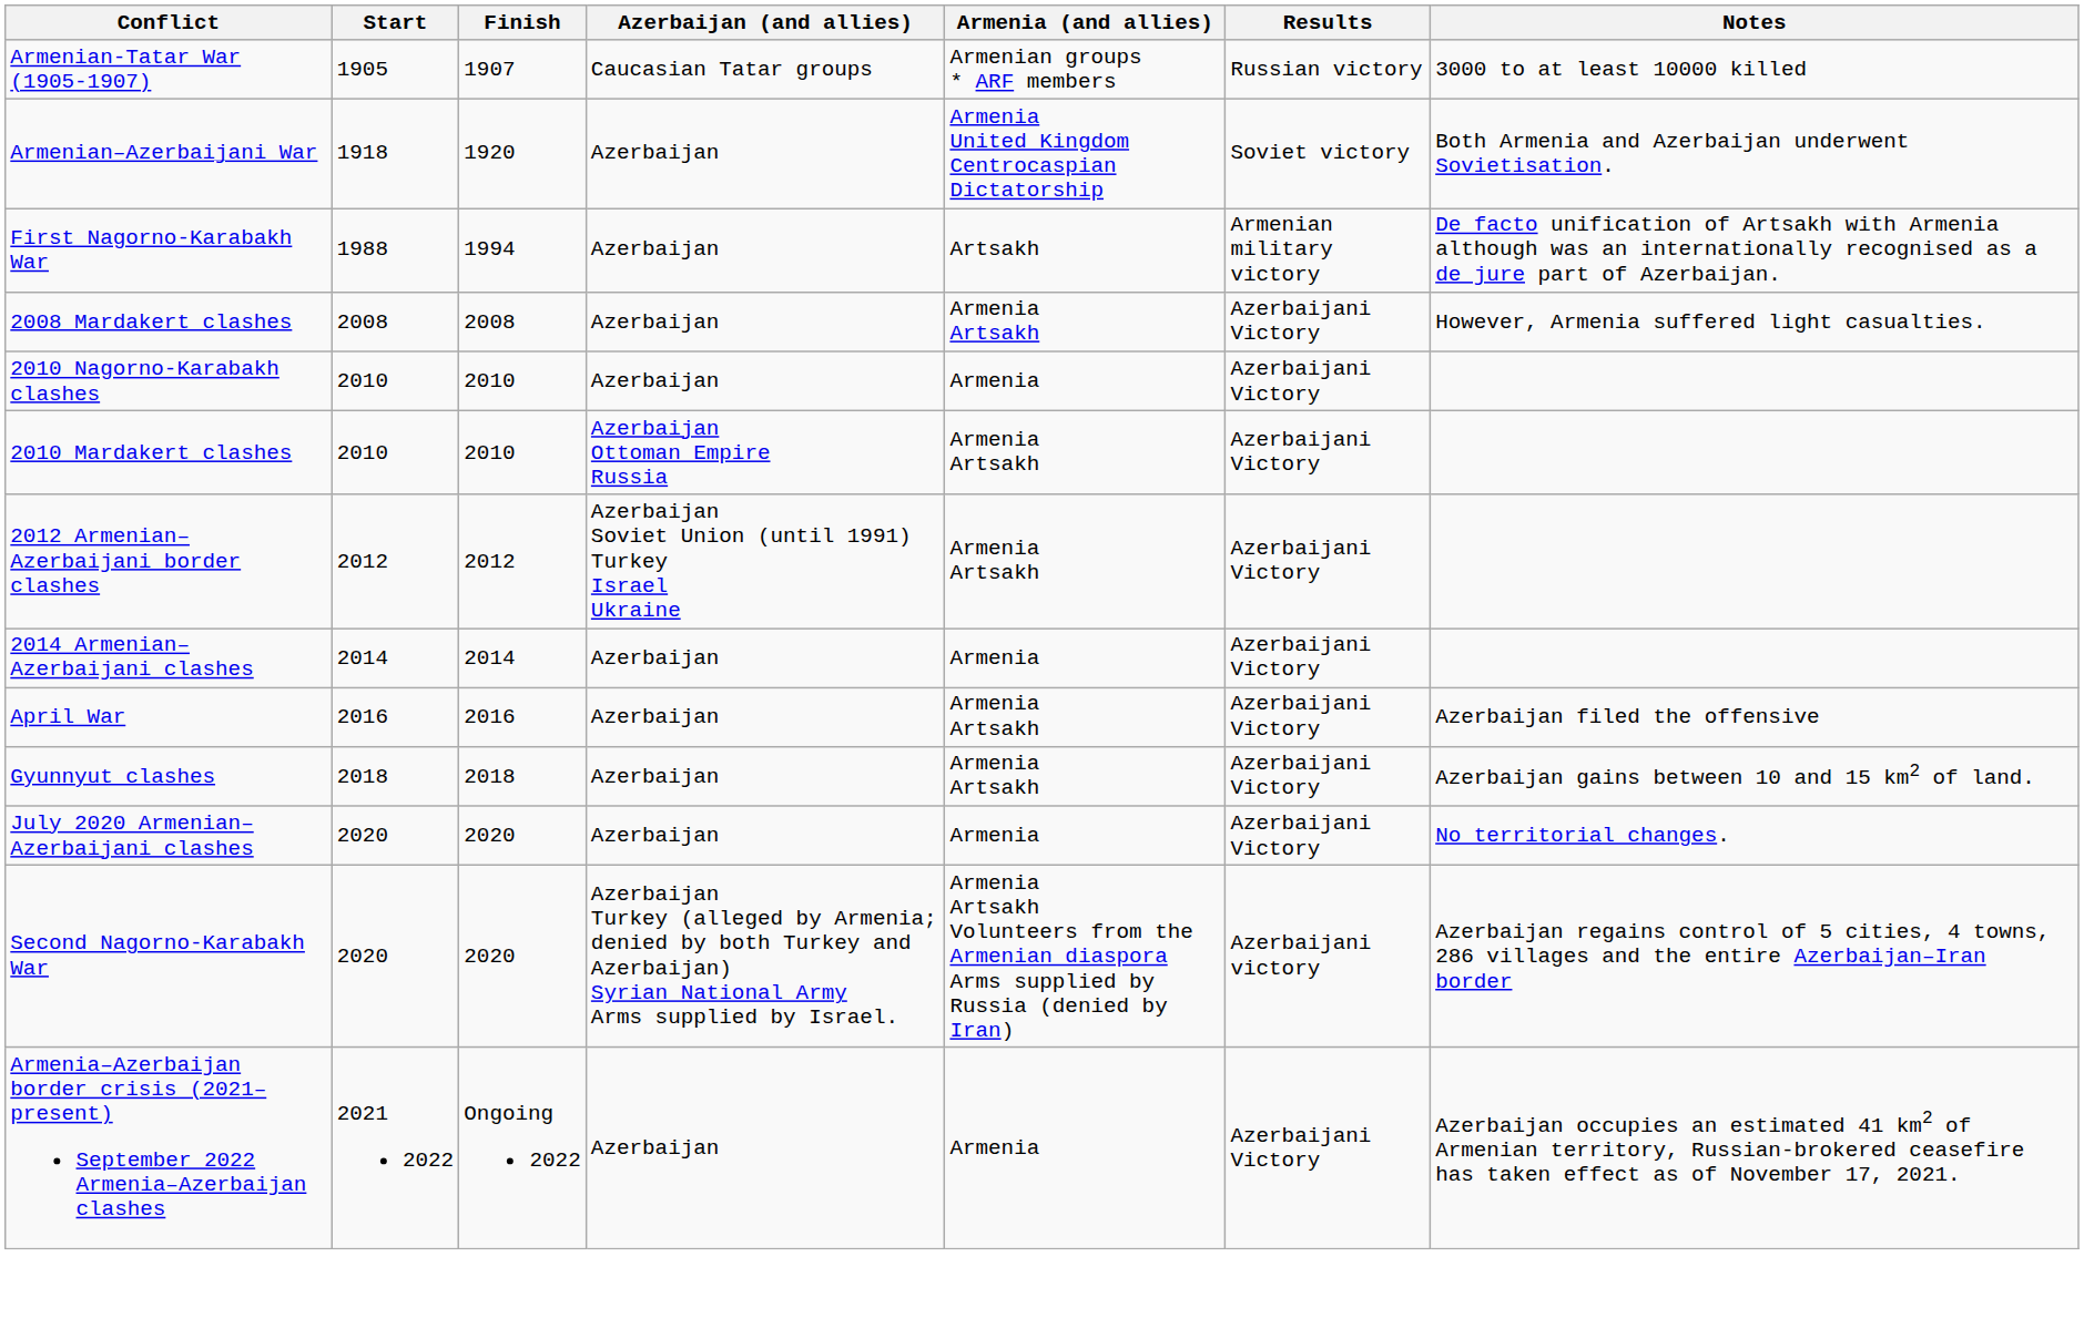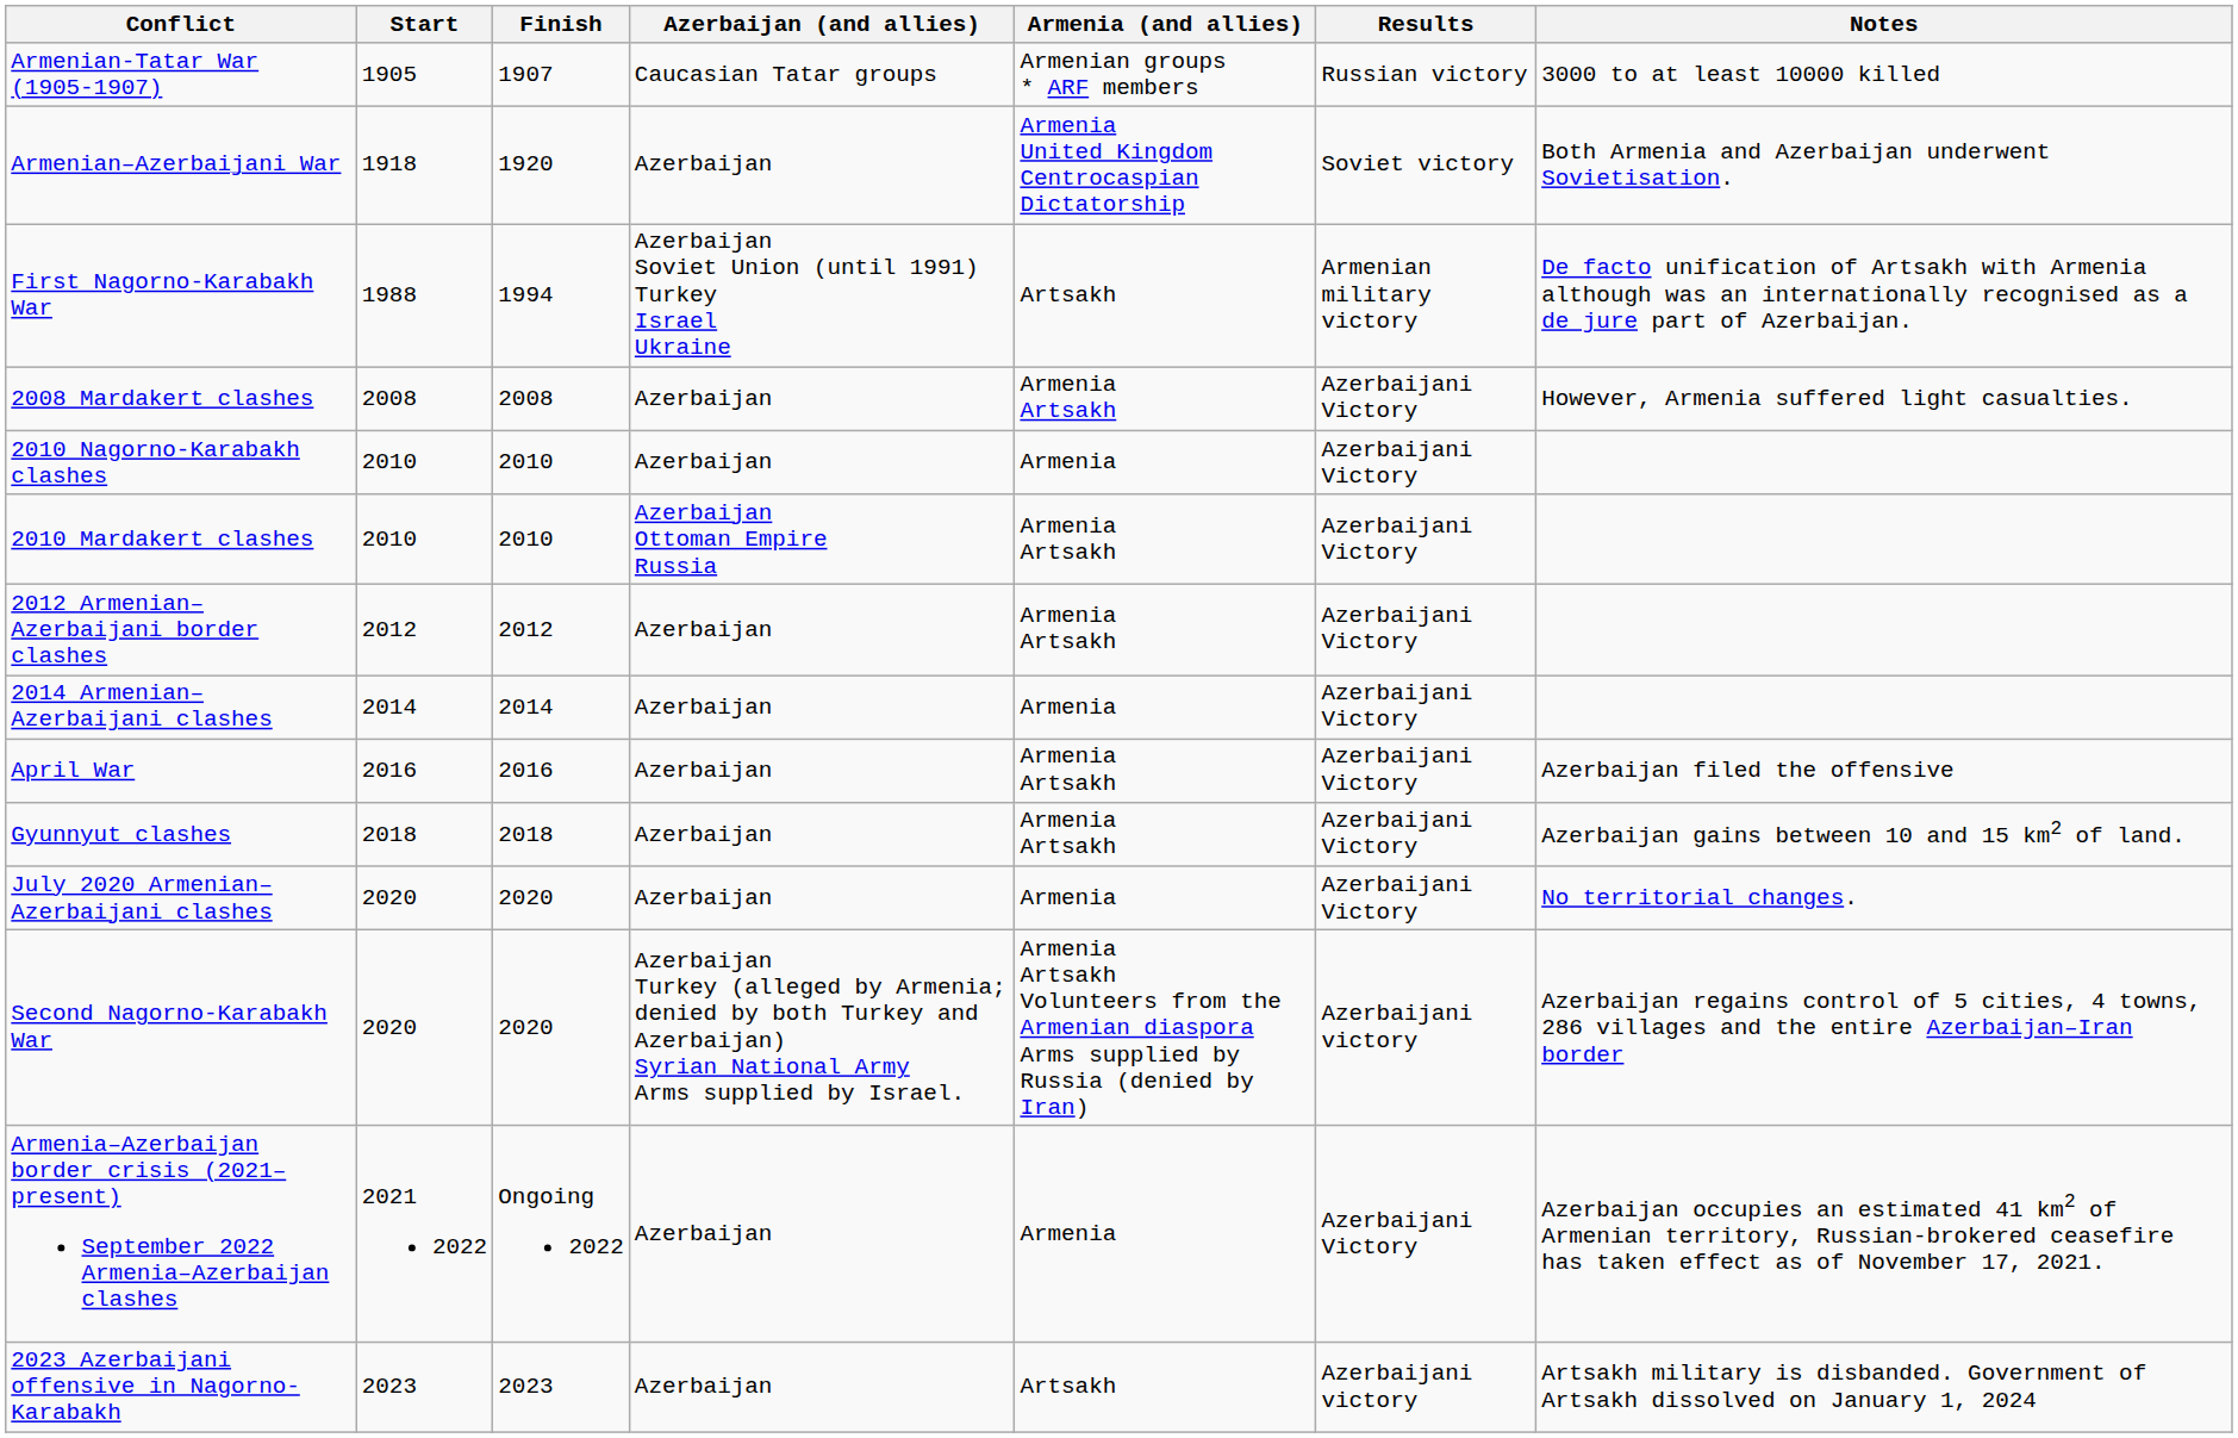First Nagorno-Karabakh War | Azerbaijan (and allies): Azerbaijan -> Azerbaijan Soviet Union (until 1991) Turkey Israel Ukraine
2012 Armenian–Azerbaijani border clashes | Azerbaijan (and allies): Azerbaijan Soviet Union (until 1991) Turkey Israel Ukraine -> Azerbaijan
+ row: 2023 Azerbaijani offensive in Nagorno-Karabakh | 2023 | 2023 | Azerbaijan | Artsakh | Azerbaijani victory | Artsakh military is disbanded. Government of Artsakh dissolved on January 1, 2024
